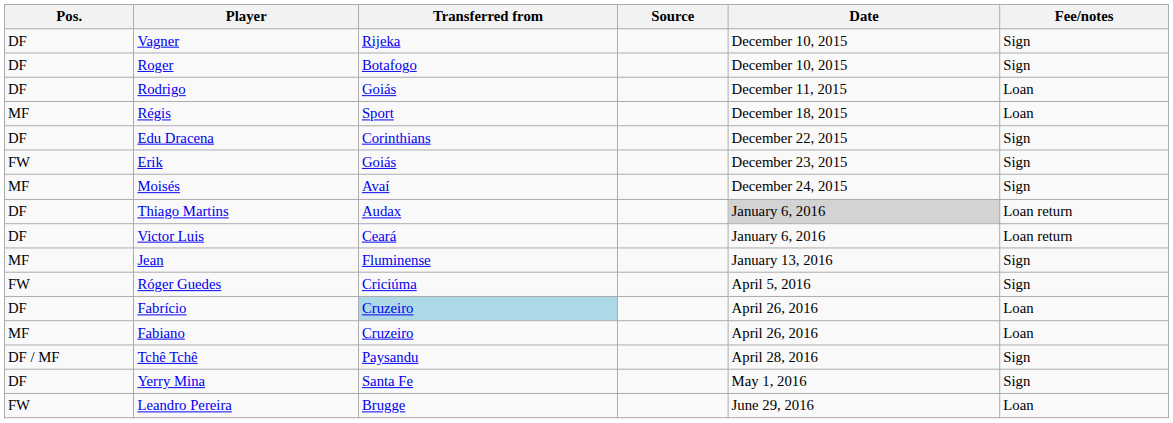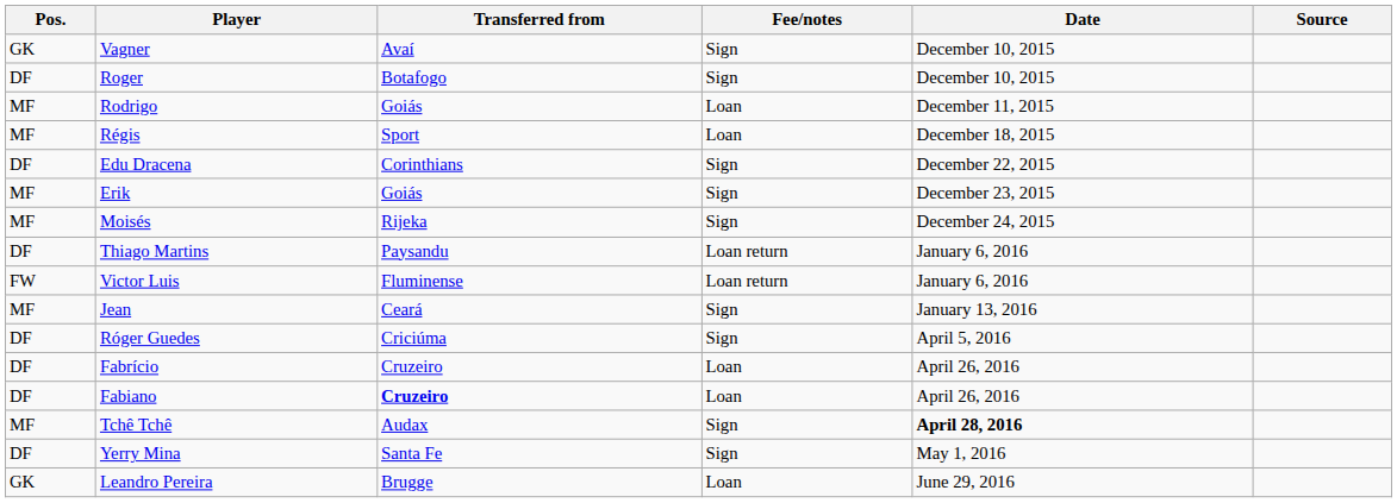columns swapped: Fee/notes <-> Source
Vagner | Pos.: DF -> GK
Vagner | Transferred from: Rijeka -> Avaí
Rodrigo | Pos.: DF -> MF
Erik | Pos.: FW -> MF
Moisés | Transferred from: Avaí -> Rijeka
Thiago Martins | Transferred from: Audax -> Paysandu
Thiago Martins | Date: lightgrey background -> no background
Victor Luis | Pos.: DF -> FW
Victor Luis | Transferred from: Ceará -> Fluminense
Jean | Transferred from: Fluminense -> Ceará
Róger Guedes | Pos.: FW -> DF
Fabrício | Transferred from: lightblue background -> no background
Fabiano | Pos.: MF -> DF
Fabiano | Transferred from: normal -> bold
Tchê Tchê | Pos.: DF / MF -> MF
Tchê Tchê | Transferred from: Paysandu -> Audax
Tchê Tchê | Date: normal -> bold
Leandro Pereira | Pos.: FW -> GK
